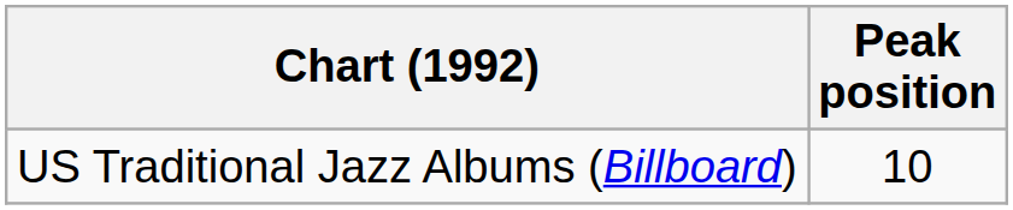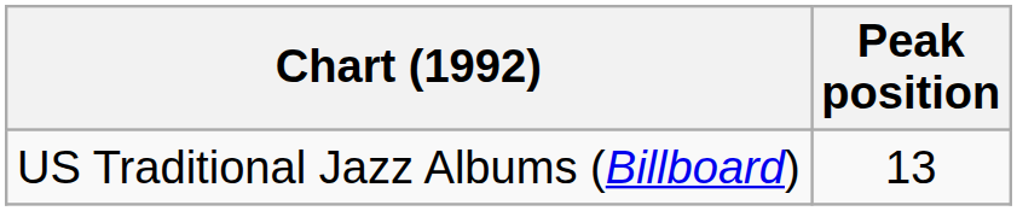US Traditional Jazz Albums (Billboard) | Peak position: 10 -> 13
